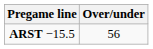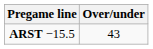ARST −15.5 | Over/under: 56 -> 43
